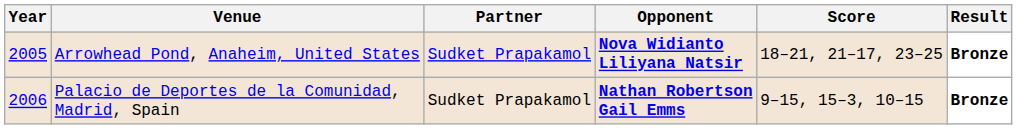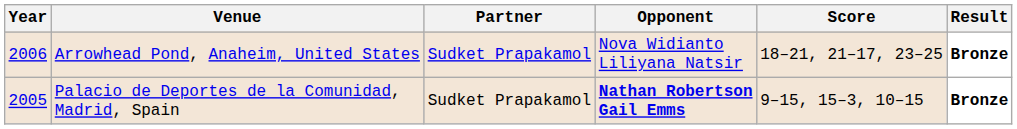Arrowhead Pond, Anaheim, United States | Year: 2005 -> 2006
Arrowhead Pond, Anaheim, United States | Opponent: bold -> normal
Palacio de Deportes de la Comunidad, Madrid, Spain | Year: 2006 -> 2005
